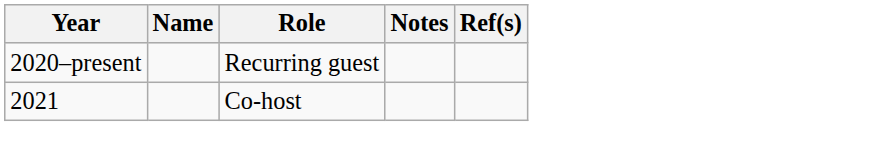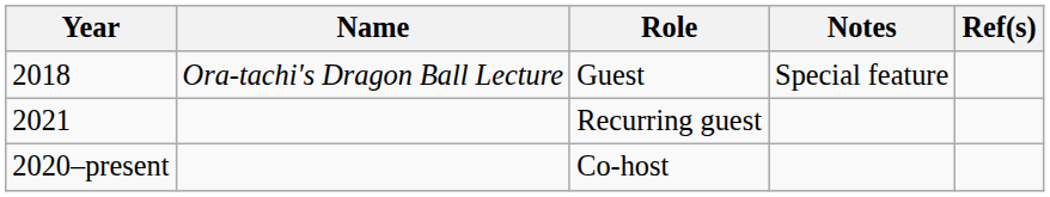+ row: 2018 | Ora-tachi's Dragon Ball Lecture | Guest | Special feature
Recurring guest | Year: 2020–present -> 2021
Co-host | Year: 2021 -> 2020–present
